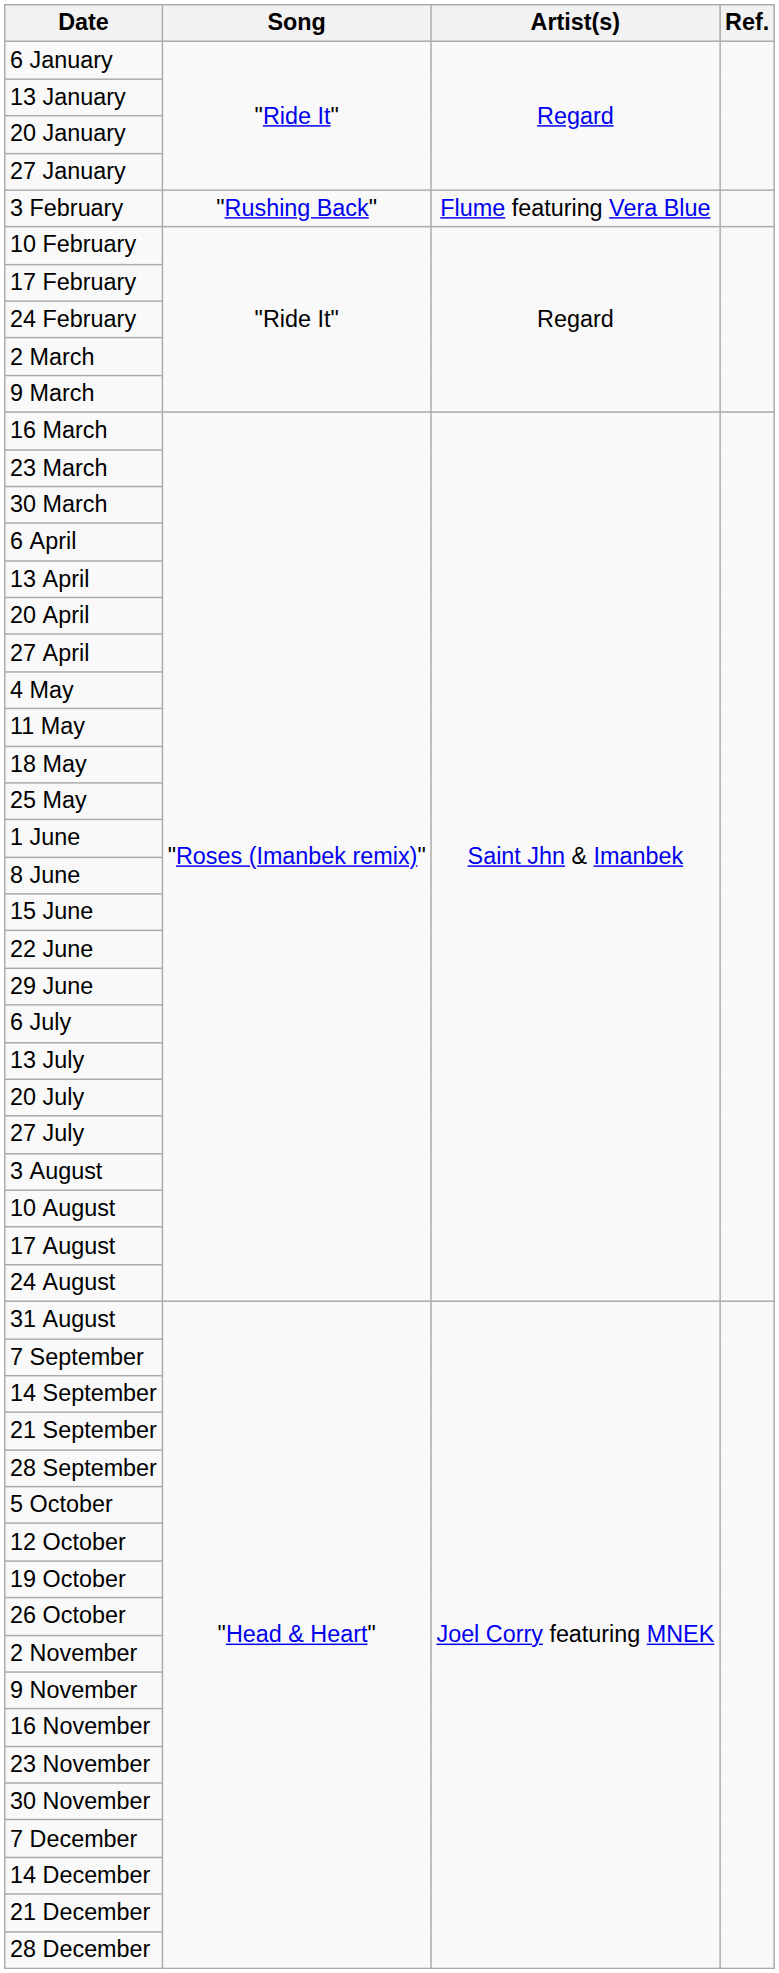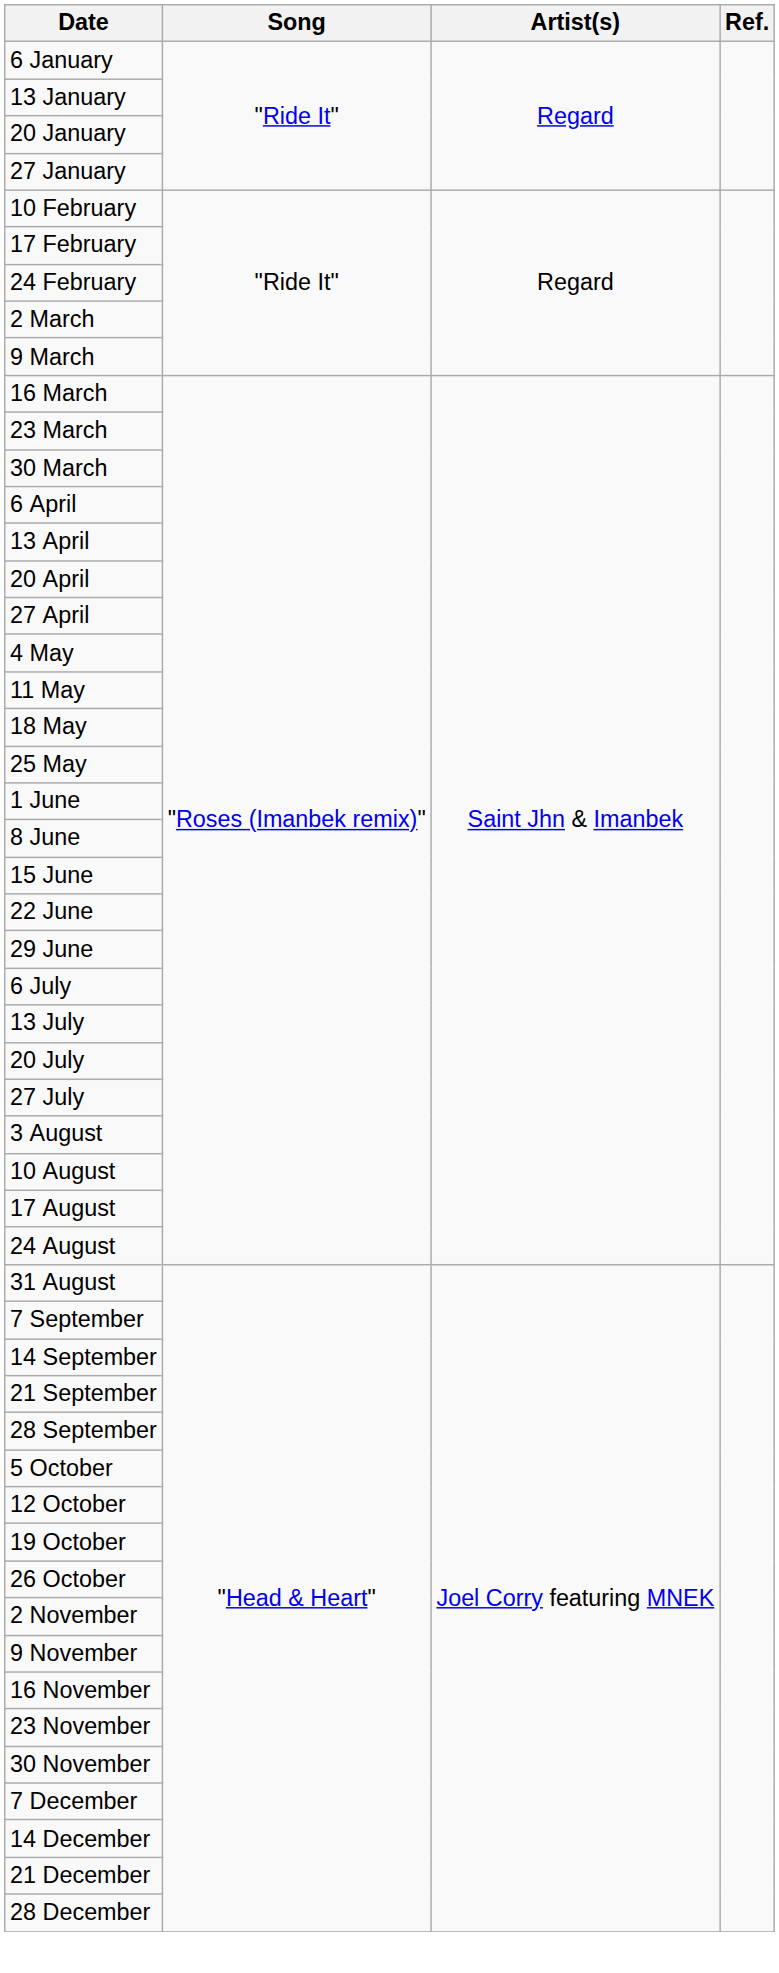- row: 3 February | "Rushing Back" | Flume featuring Vera Blue
